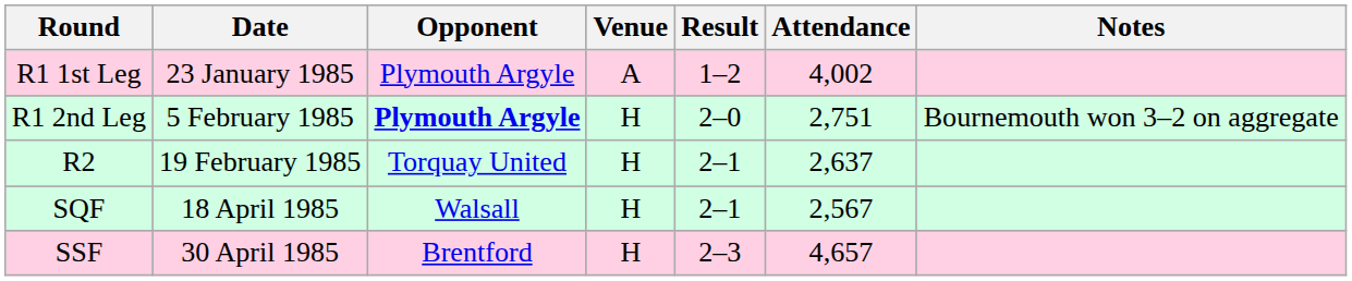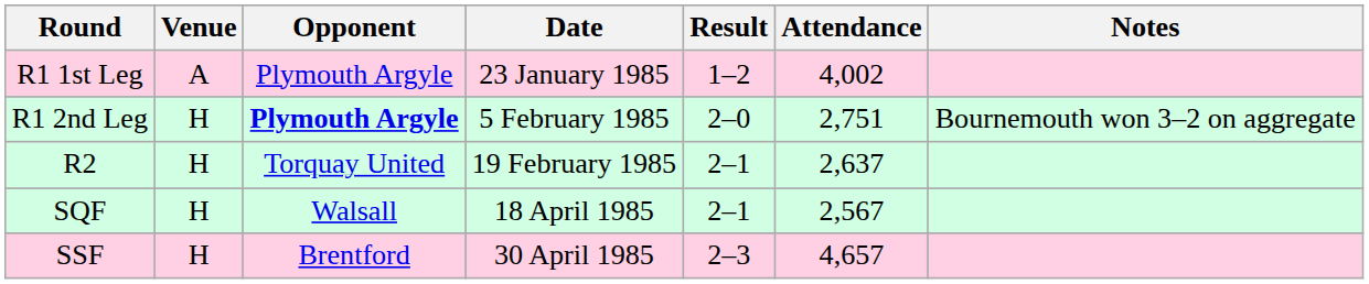columns swapped: Date <-> Venue
